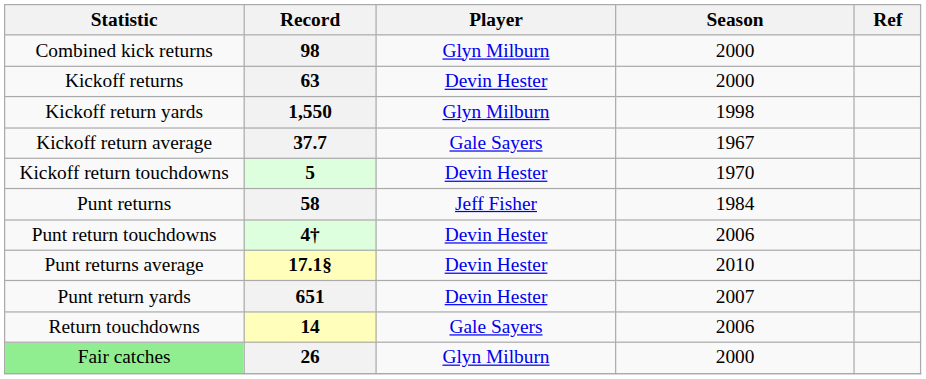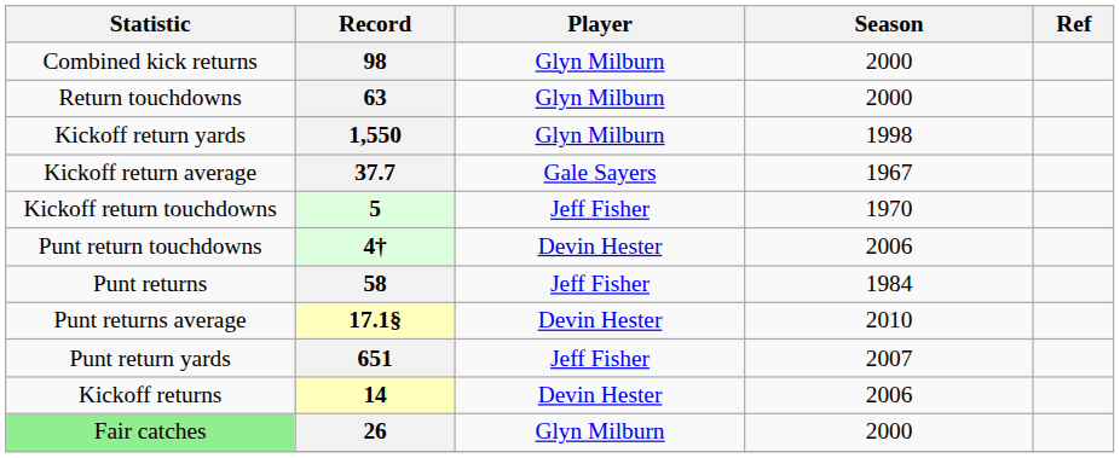63 | Statistic: Kickoff returns -> Return touchdowns
63 | Player: Devin Hester -> Glyn Milburn
5 | Player: Devin Hester -> Jeff Fisher
rows swapped: 58 <-> 4†
651 | Player: Devin Hester -> Jeff Fisher
14 | Statistic: Return touchdowns -> Kickoff returns
14 | Player: Gale Sayers -> Devin Hester
